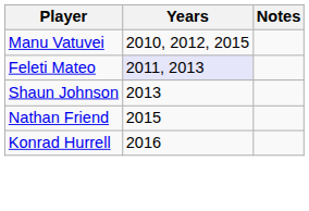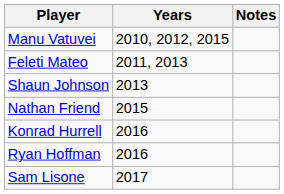Feleti Mateo | Years: lavender background -> no background
+ row: Ryan Hoffman | 2016
+ row: Sam Lisone | 2017
